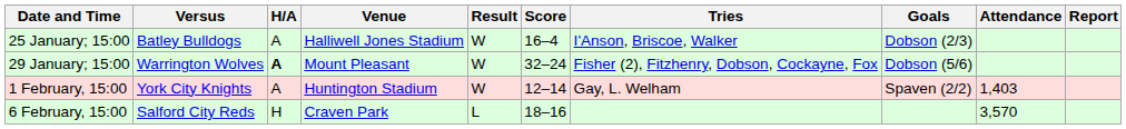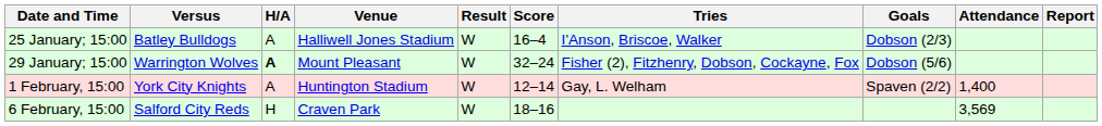1 February, 15:00 | Attendance: 1,403 -> 1,400
6 February, 15:00 | Result: L -> W
6 February, 15:00 | Attendance: 3,570 -> 3,569
